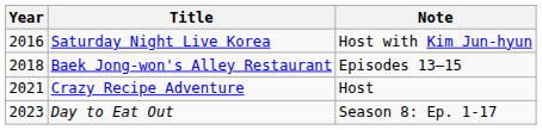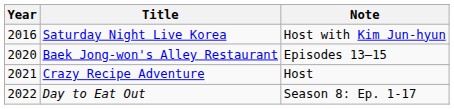Baek Jong-won's Alley Restaurant | Year: 2018 -> 2020
Day to Eat Out | Year: 2023 -> 2022
